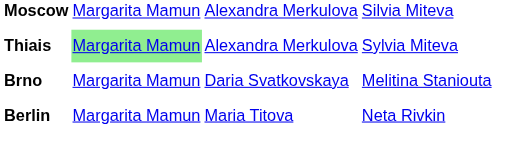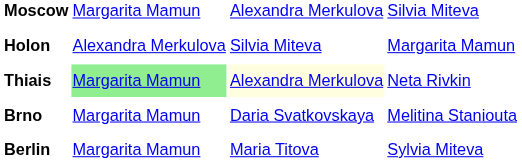+ row: Holon | Alexandra Merkulova | Silvia Miteva | Margarita Mamun
Thiais | column 3: no background -> lightyellow background
Thiais | column 4: Sylvia Miteva -> Neta Rivkin
Berlin | column 4: Neta Rivkin -> Sylvia Miteva
